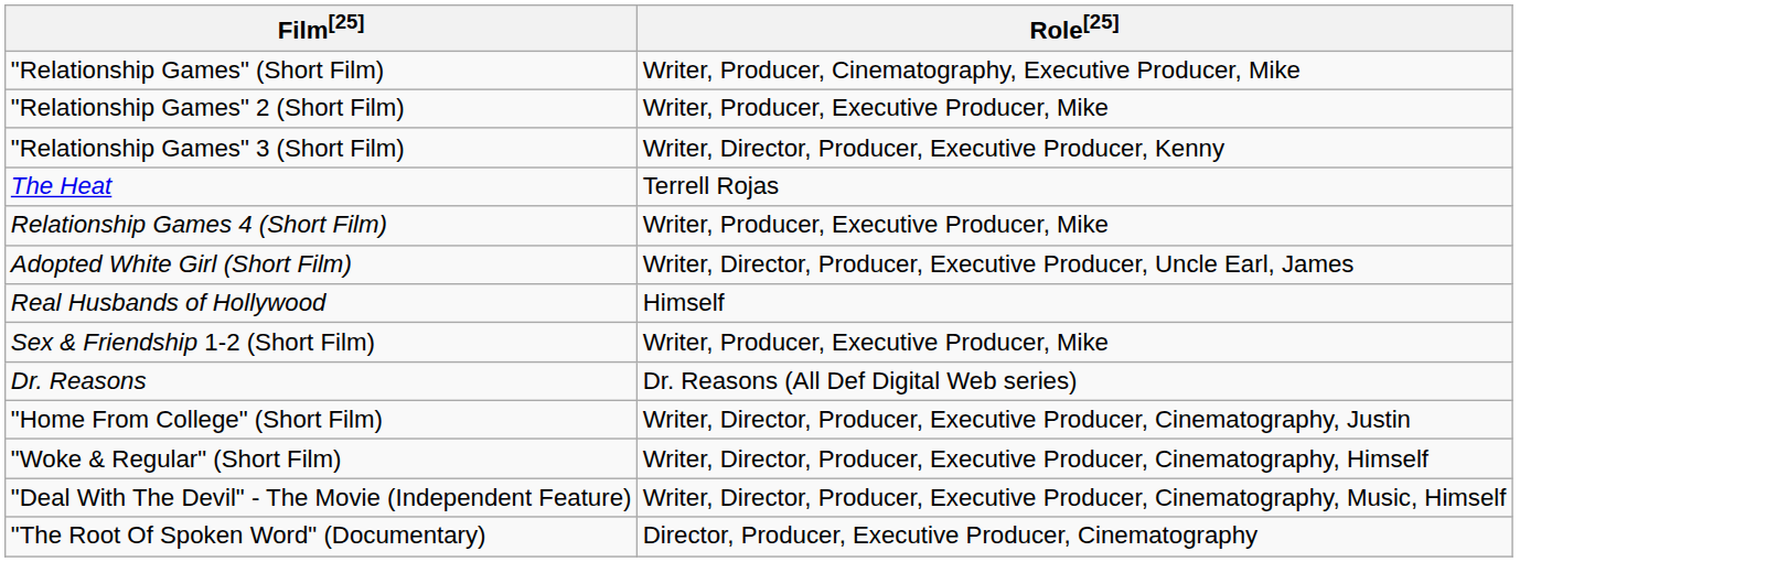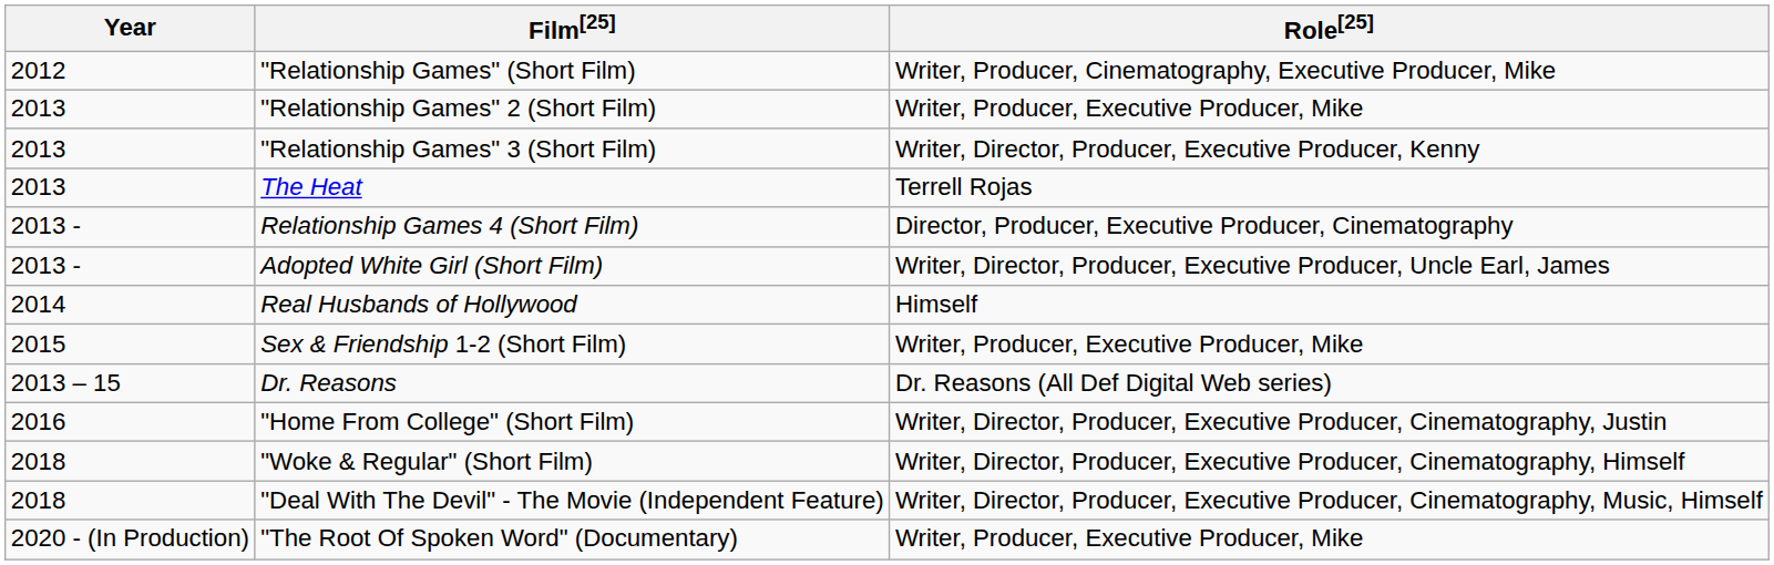+ column: Year | 2012 | 2013 | 2013 | 2013 | 2013 - | 2013 - | 2014 | 2015 | 2013 – 15 | 2016 | 2018 | 2018 | 2020 - (In Production)
Relationship Games 4 (Short Film) | Role[25]: Writer, Producer, Executive Producer, Mike -> Director, Producer, Executive Producer, Cinematography
"The Root Of Spoken Word" (Documentary) | Role[25]: Director, Producer, Executive Producer, Cinematography -> Writer, Producer, Executive Producer, Mike
